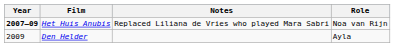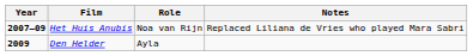columns swapped: Role <-> Notes
Den Helder | Year: normal -> bold
